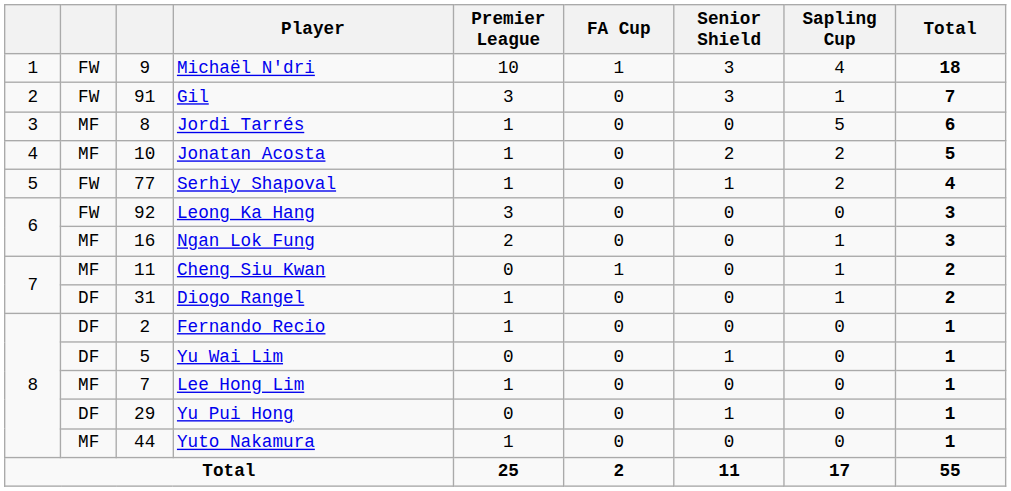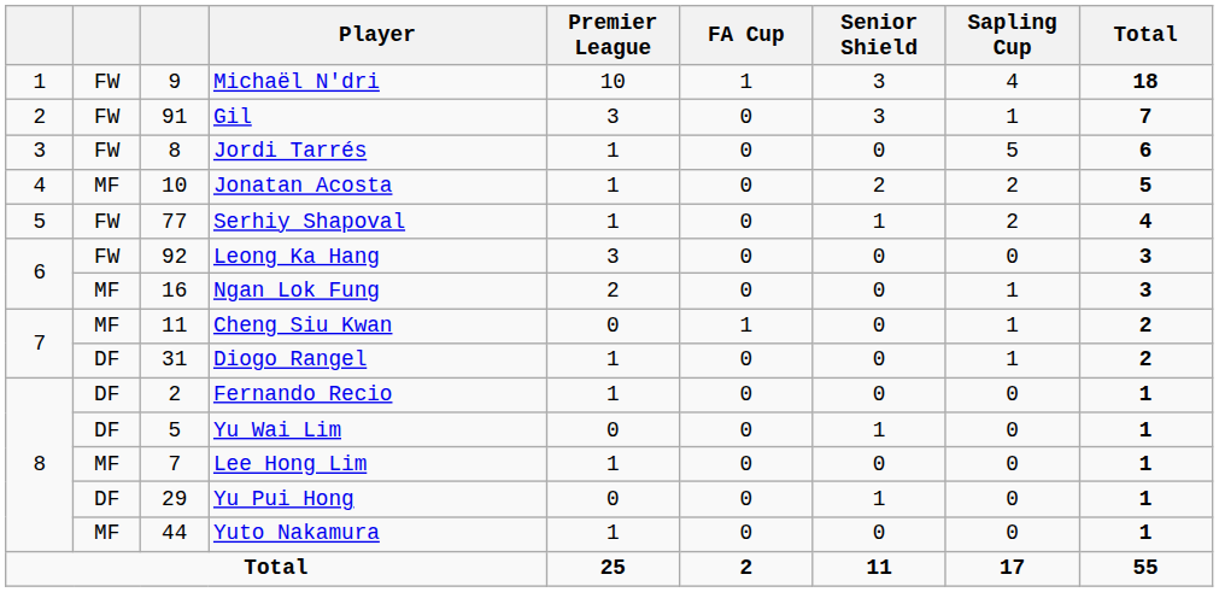Jordi Tarrés | column 2: MF -> FW
